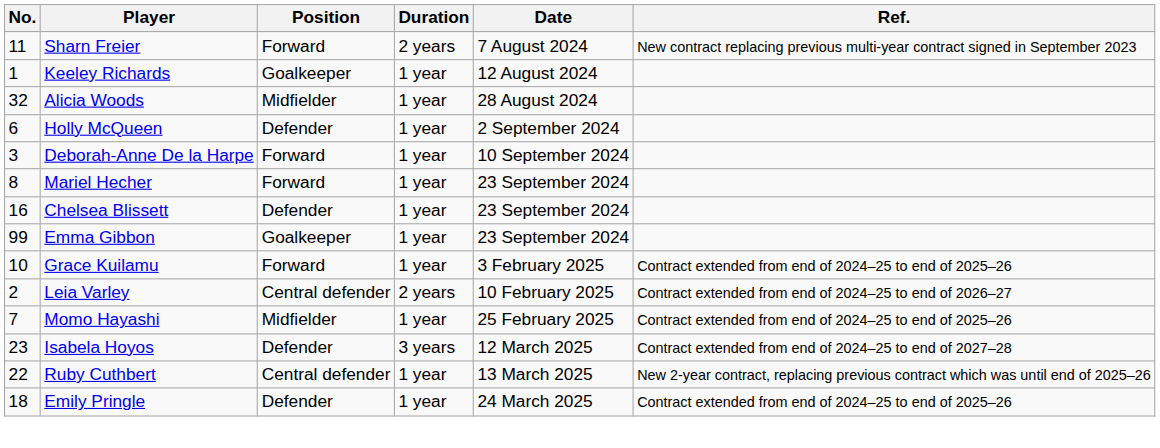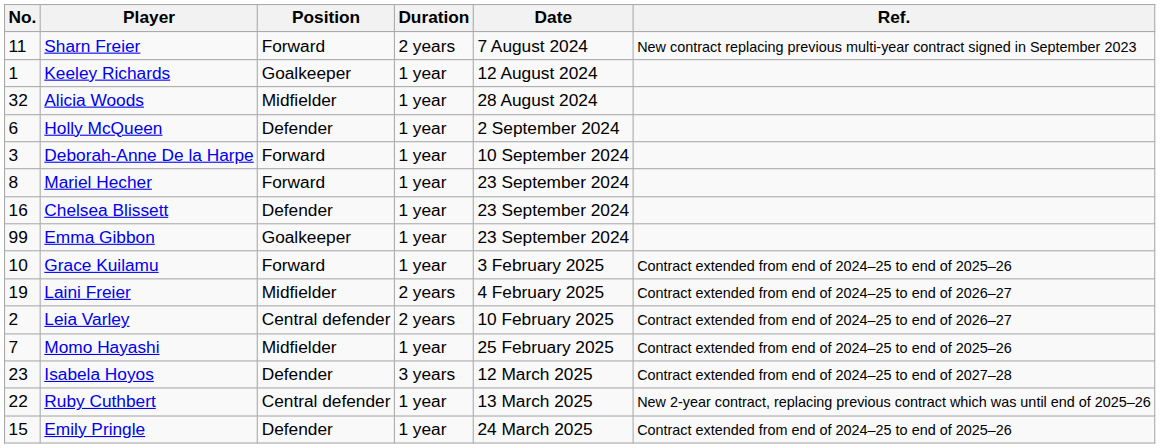+ row: 19 | Laini Freier | Midfielder | 2 years | 4 February 2025 | Contract extended from end of 2024–25 to end of 2026–27
Emily Pringle | No.: 18 -> 15
